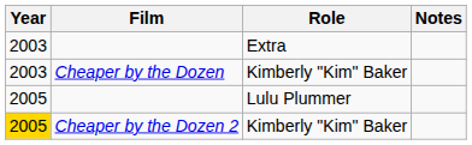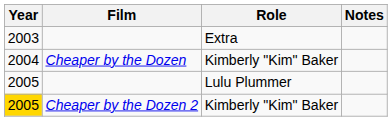Cheaper by the Dozen | Year: 2003 -> 2004
